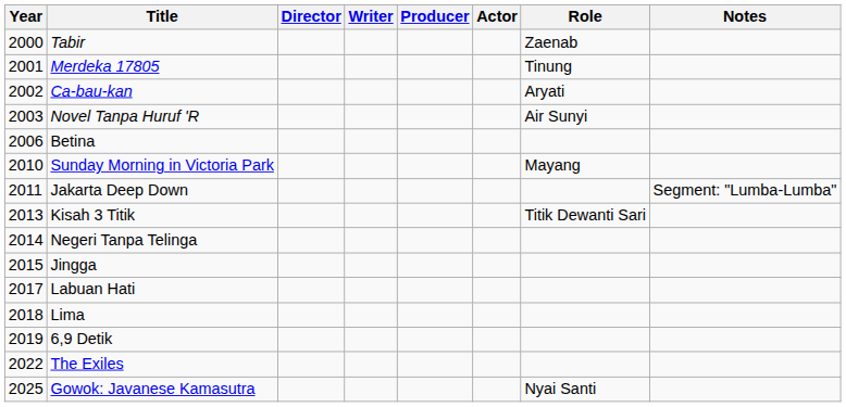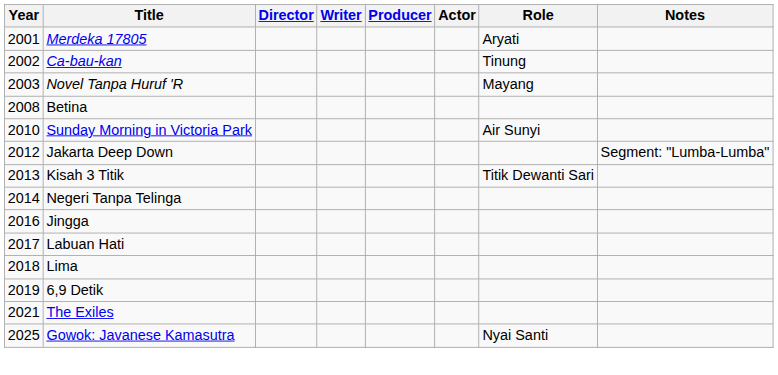- row: 2000 | Tabir | Zaenab
Merdeka 17805 | Role: Tinung -> Aryati
Ca-bau-kan | Role: Aryati -> Tinung
Novel Tanpa Huruf 'R | Role: Air Sunyi -> Mayang
Betina | Year: 2006 -> 2008
Sunday Morning in Victoria Park | Role: Mayang -> Air Sunyi
Jakarta Deep Down | Year: 2011 -> 2012
Jingga | Year: 2015 -> 2016
The Exiles | Year: 2022 -> 2021
